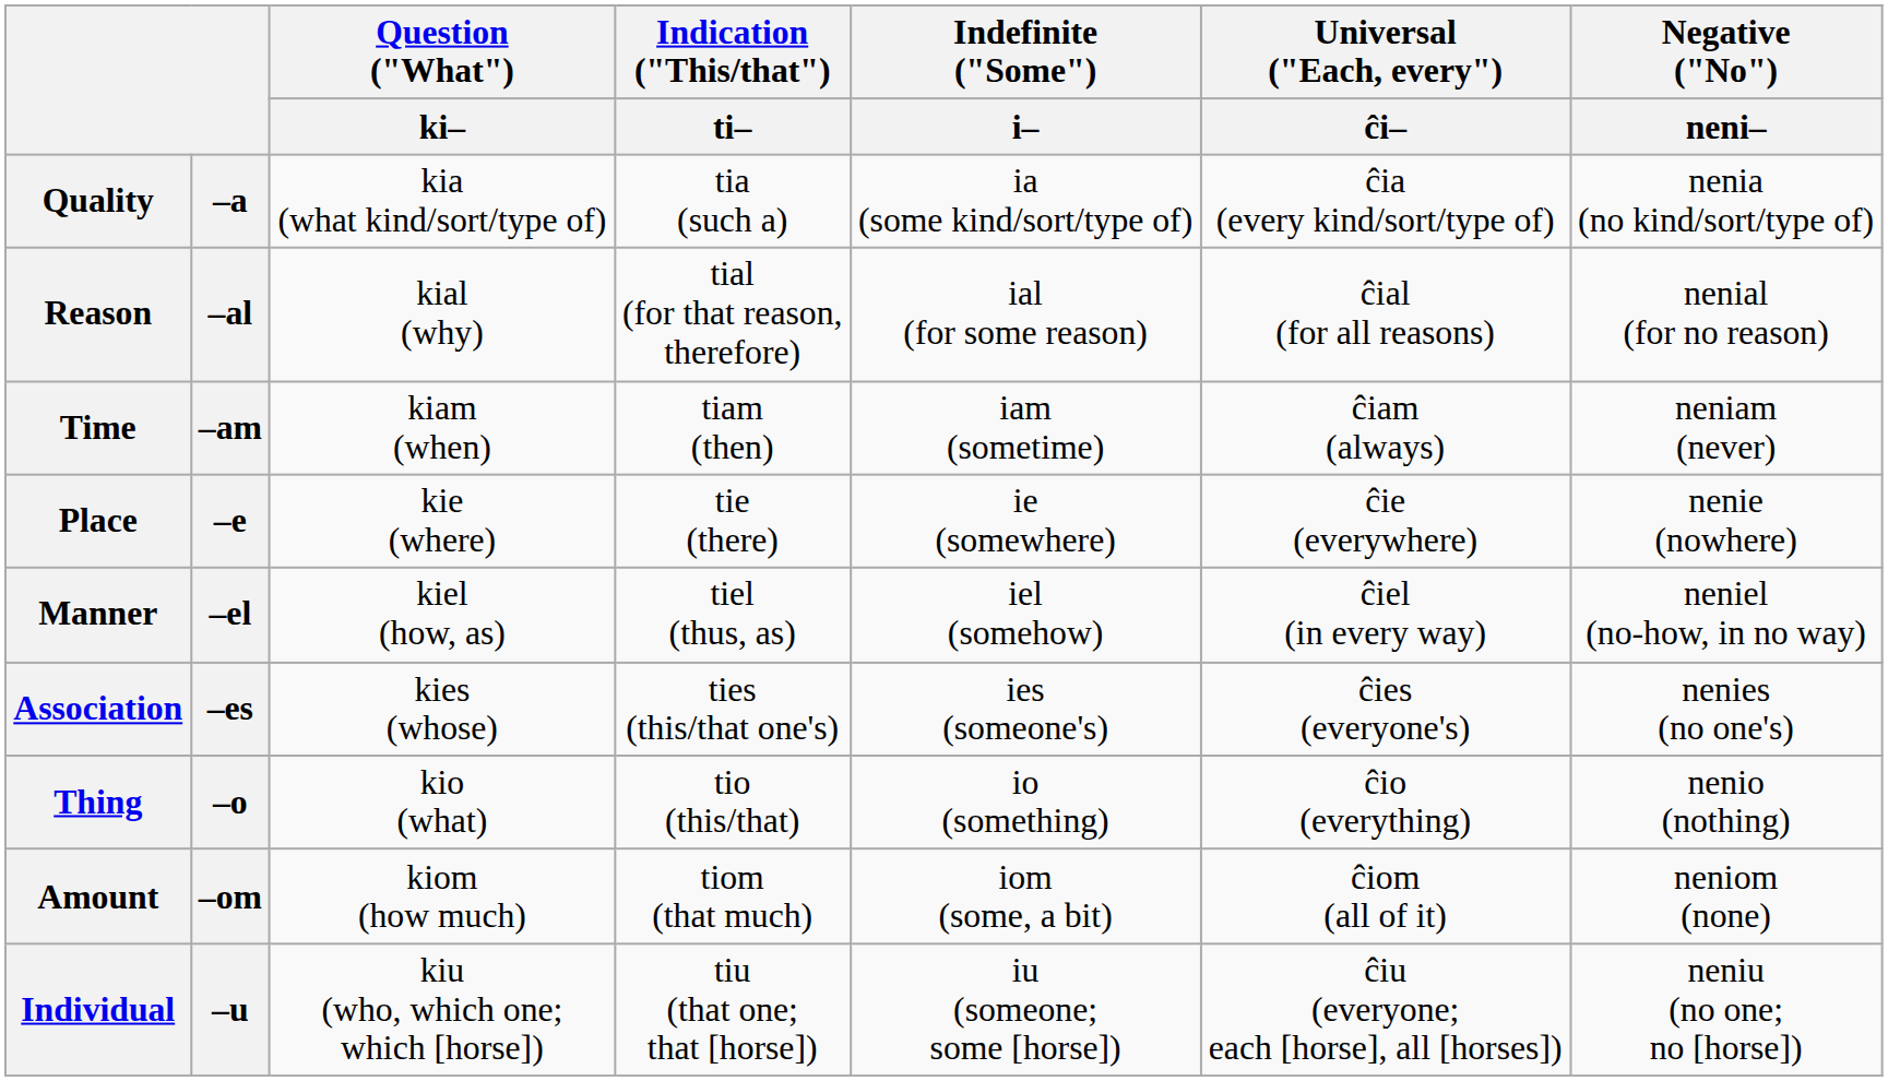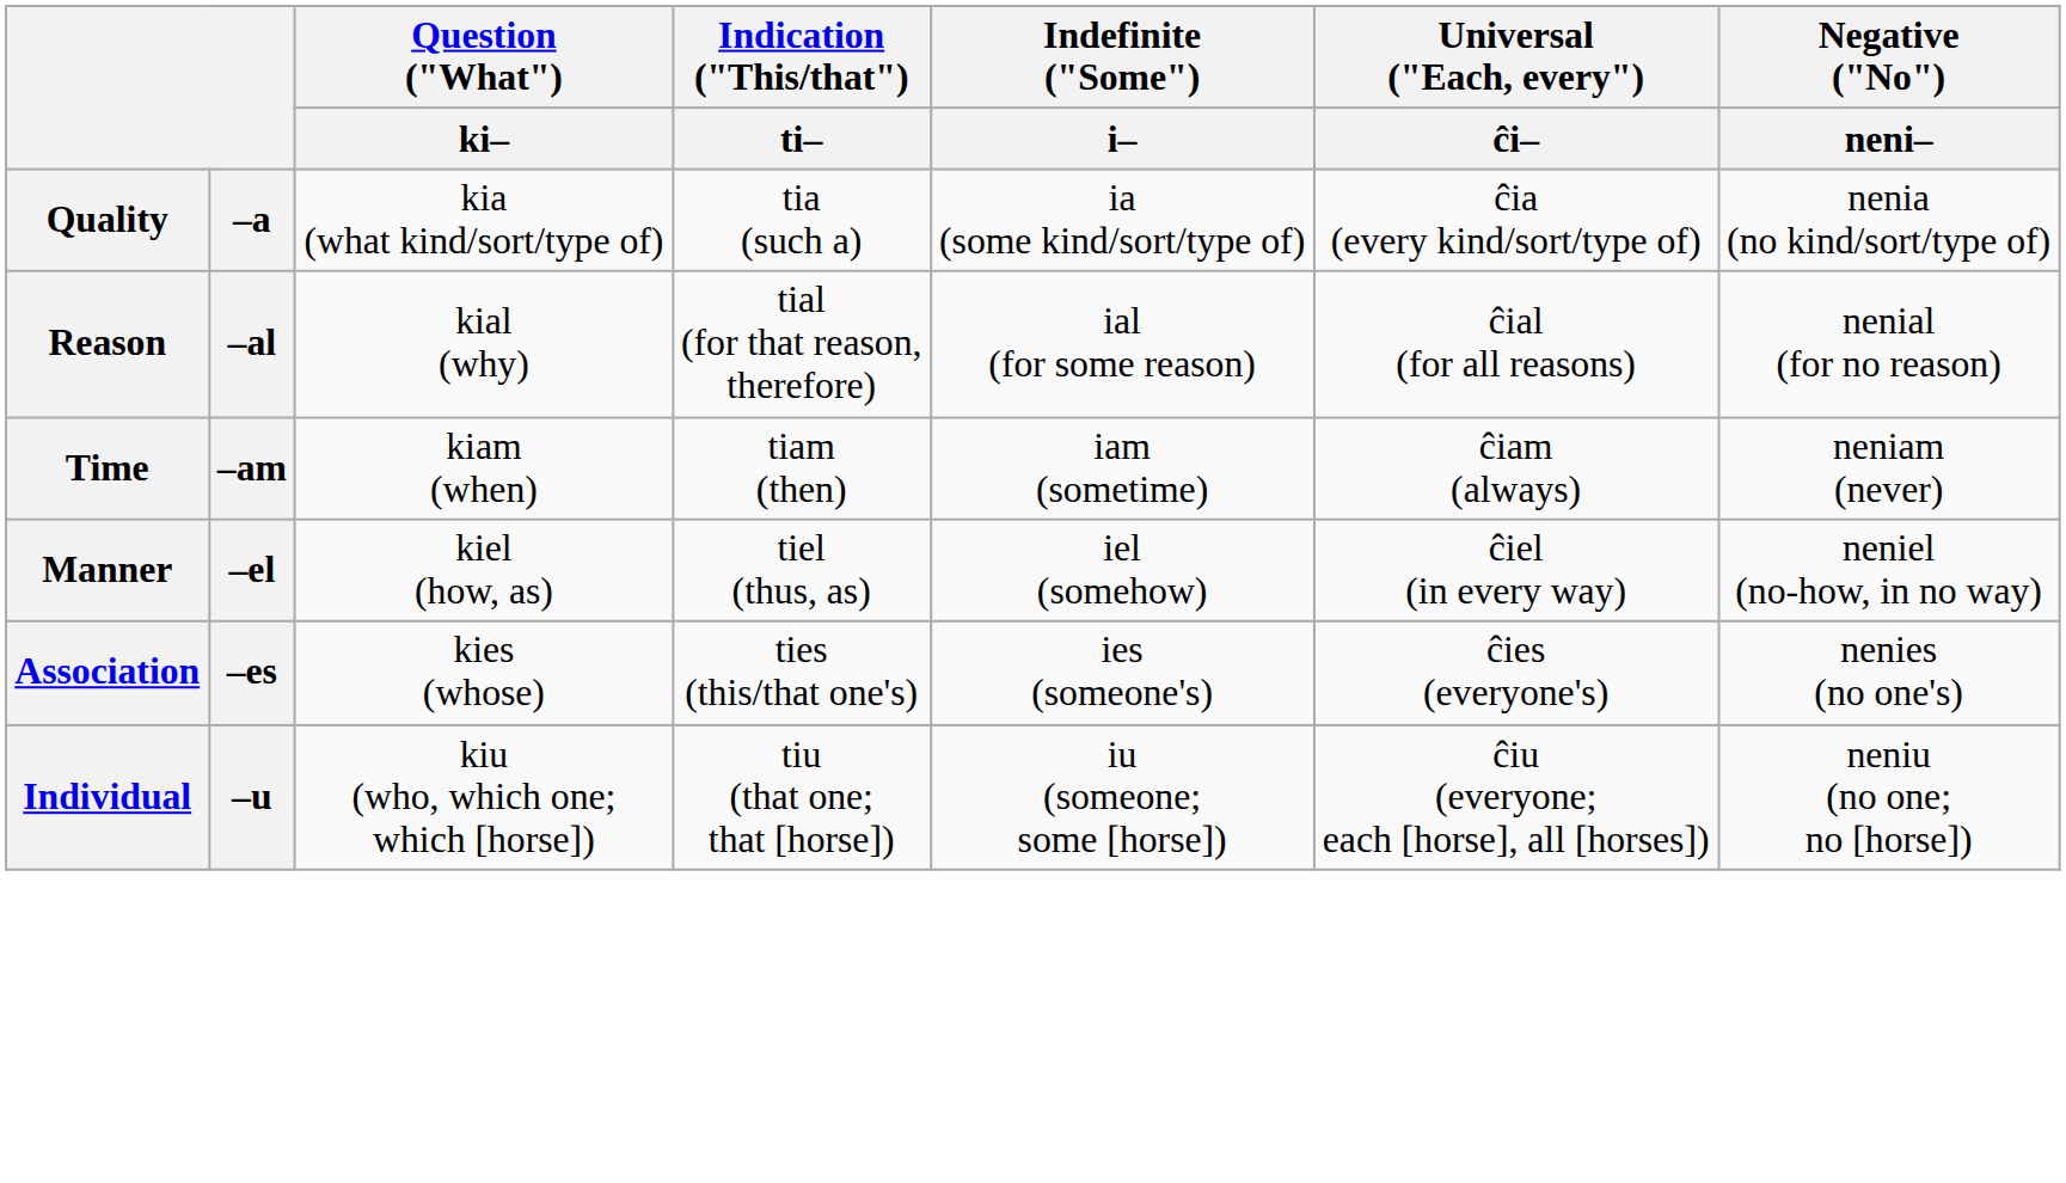- row: Place | –e | kie (where) | tie (there) | ie (somewhere) | ĉie (everywhere) | nenie (nowhere)
- row: Thing | –o | kio (what) | tio (this/that) | io (something) | ĉio (everything) | nenio (nothing)
- row: Amount | –om | kiom (how much) | tiom (that much) | iom (some, a bit) | ĉiom (all of it) | neniom (none)
